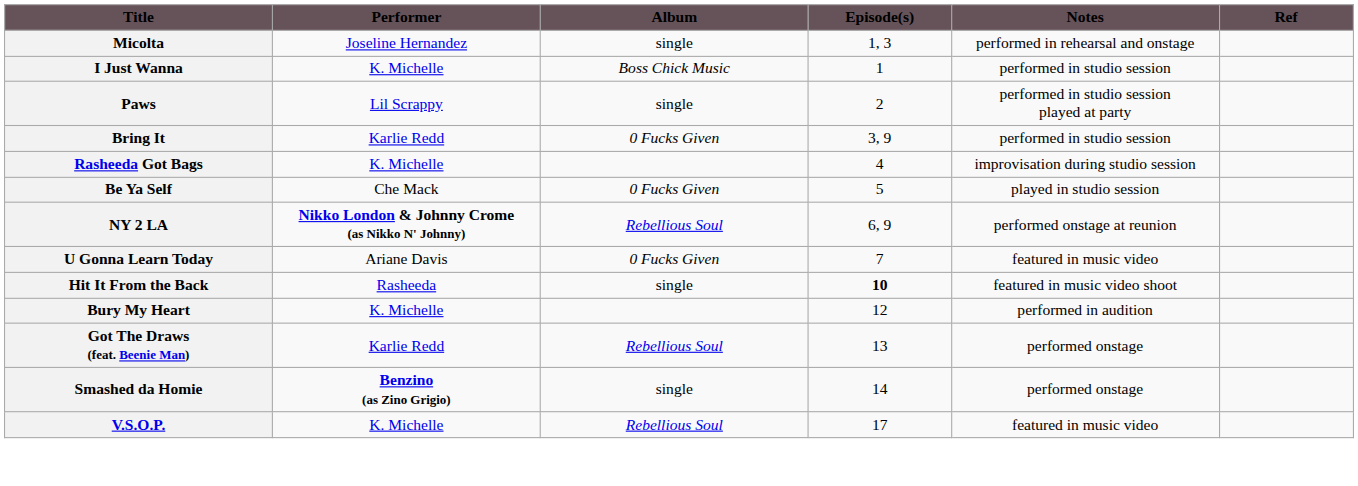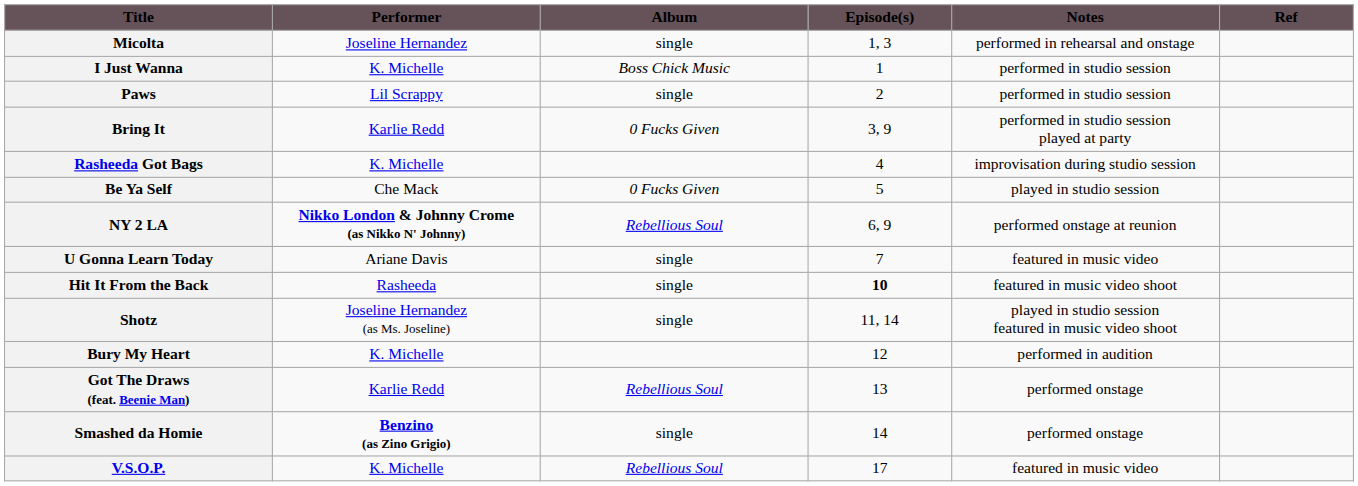Paws | Notes: performed in studio session played at party -> performed in studio session
Bring It | Notes: performed in studio session -> performed in studio session played at party
U Gonna Learn Today | Album: 0 Fucks Given -> single
+ row: Shotz | Joseline Hernandez (as Ms. Joseline) | single | 11, 14 | played in studio session featured in music video shoot
